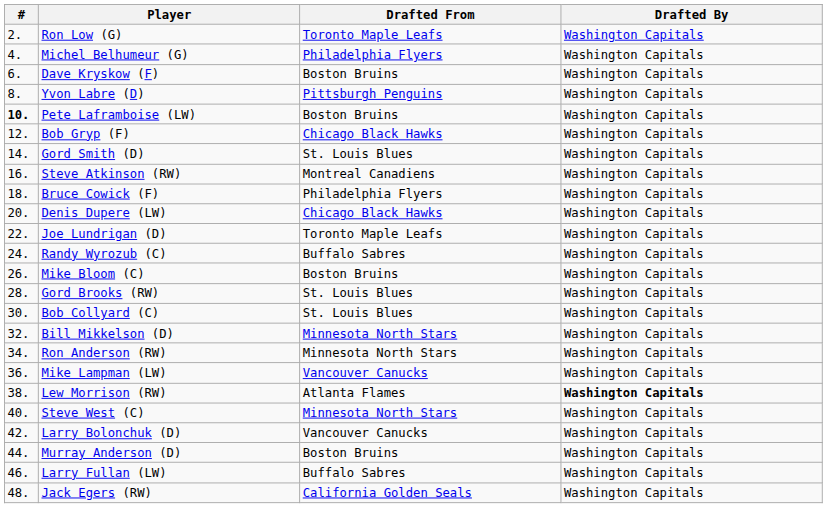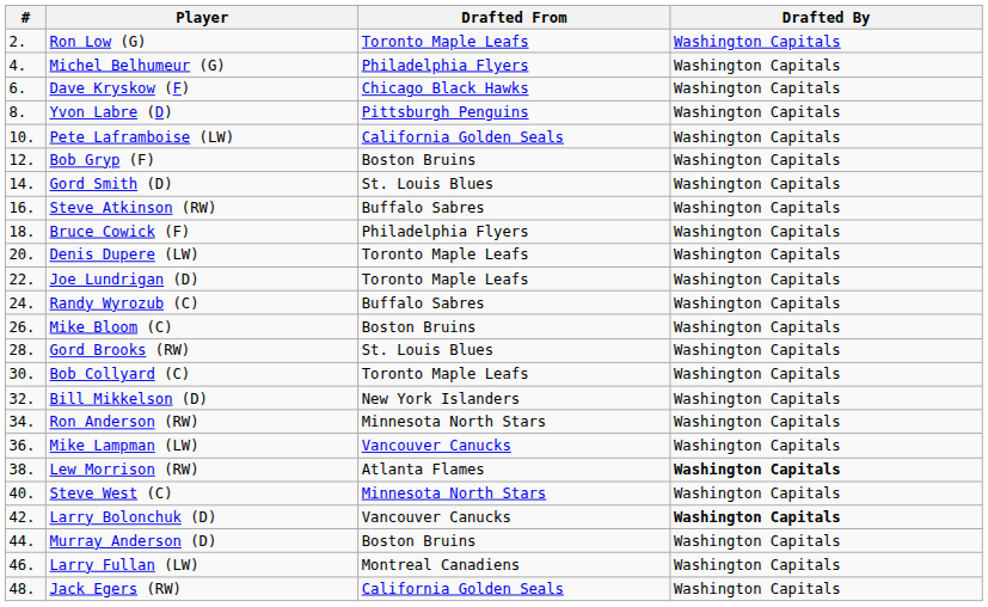Dave Kryskow (F) | Drafted From: Boston Bruins -> Chicago Black Hawks
Pete Laframboise (LW) | #: bold -> normal
Pete Laframboise (LW) | Drafted From: Boston Bruins -> California Golden Seals
Bob Gryp (F) | Drafted From: Chicago Black Hawks -> Boston Bruins
Steve Atkinson (RW) | Drafted From: Montreal Canadiens -> Buffalo Sabres
Denis Dupere (LW) | Drafted From: Chicago Black Hawks -> Toronto Maple Leafs
Bob Collyard (C) | Drafted From: St. Louis Blues -> Toronto Maple Leafs
Bill Mikkelson (D) | Drafted From: Minnesota North Stars -> New York Islanders
Larry Bolonchuk (D) | Drafted By: normal -> bold
Larry Fullan (LW) | Drafted From: Buffalo Sabres -> Montreal Canadiens
